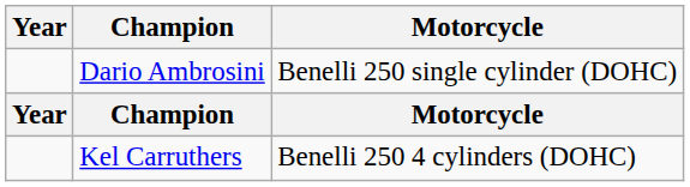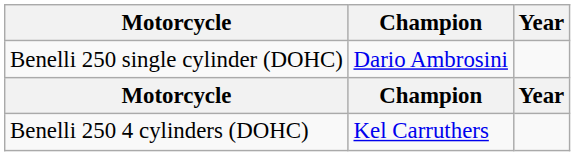columns swapped: Year <-> Motorcycle
